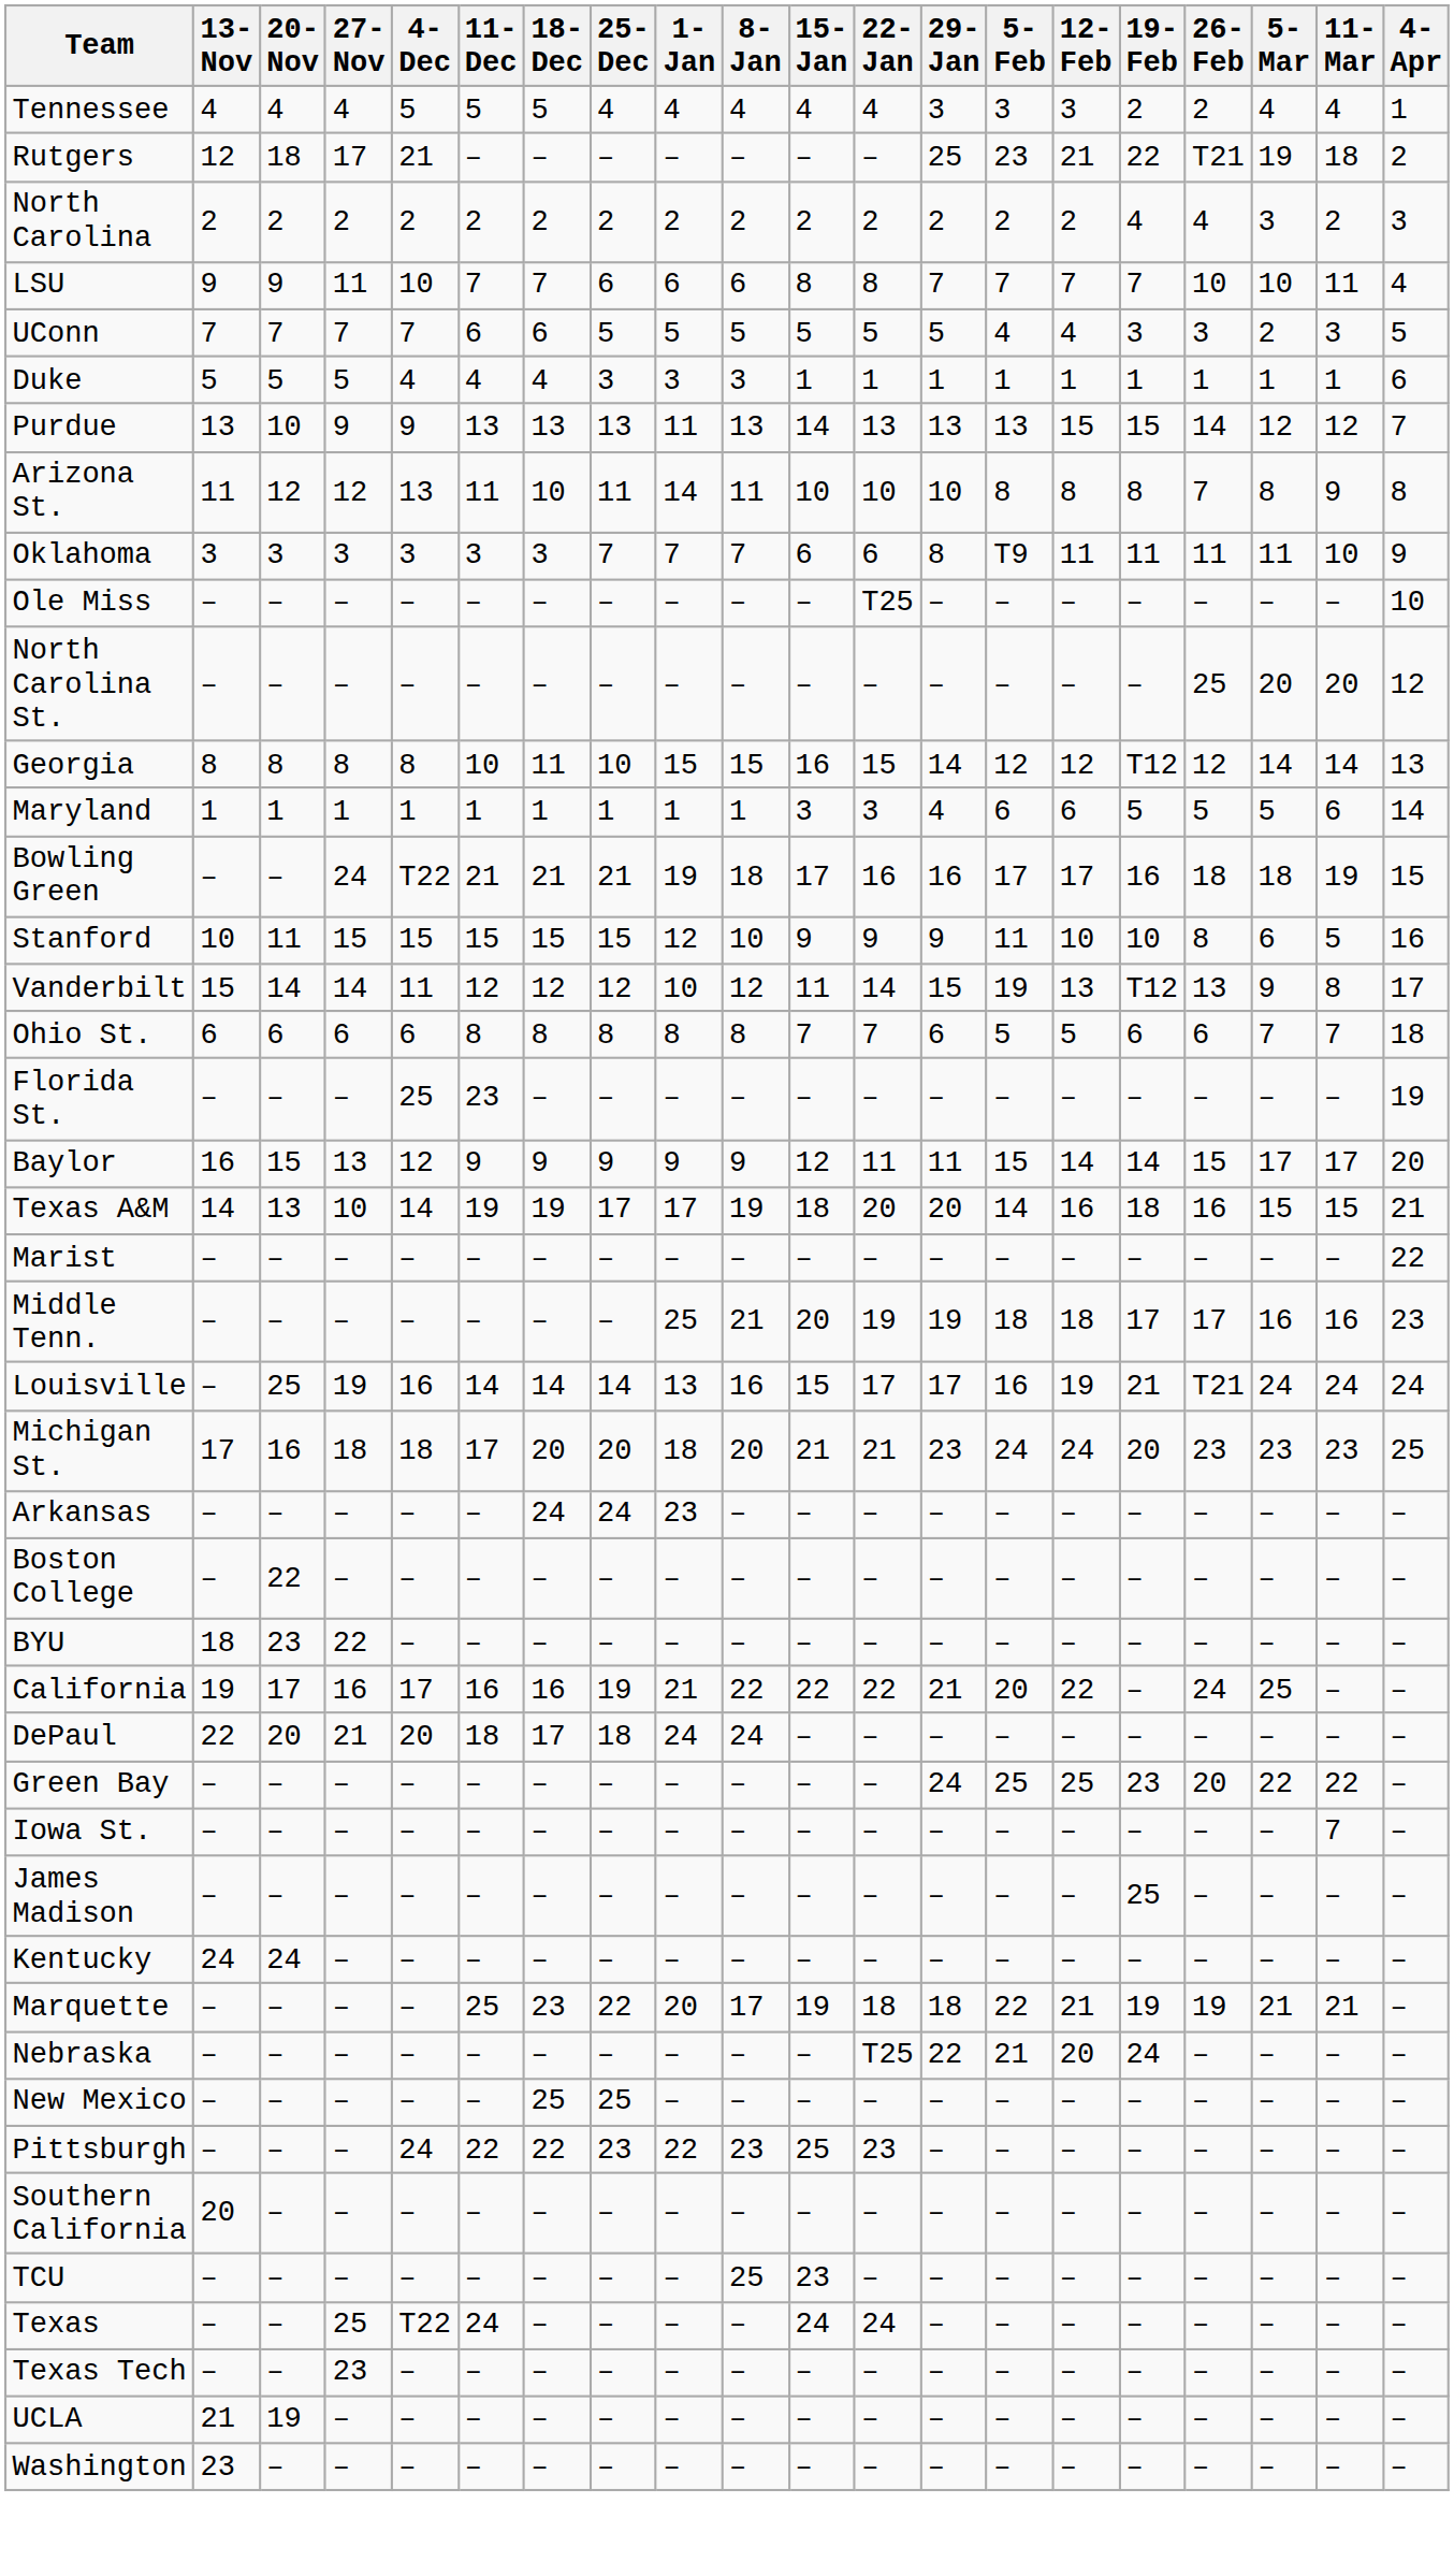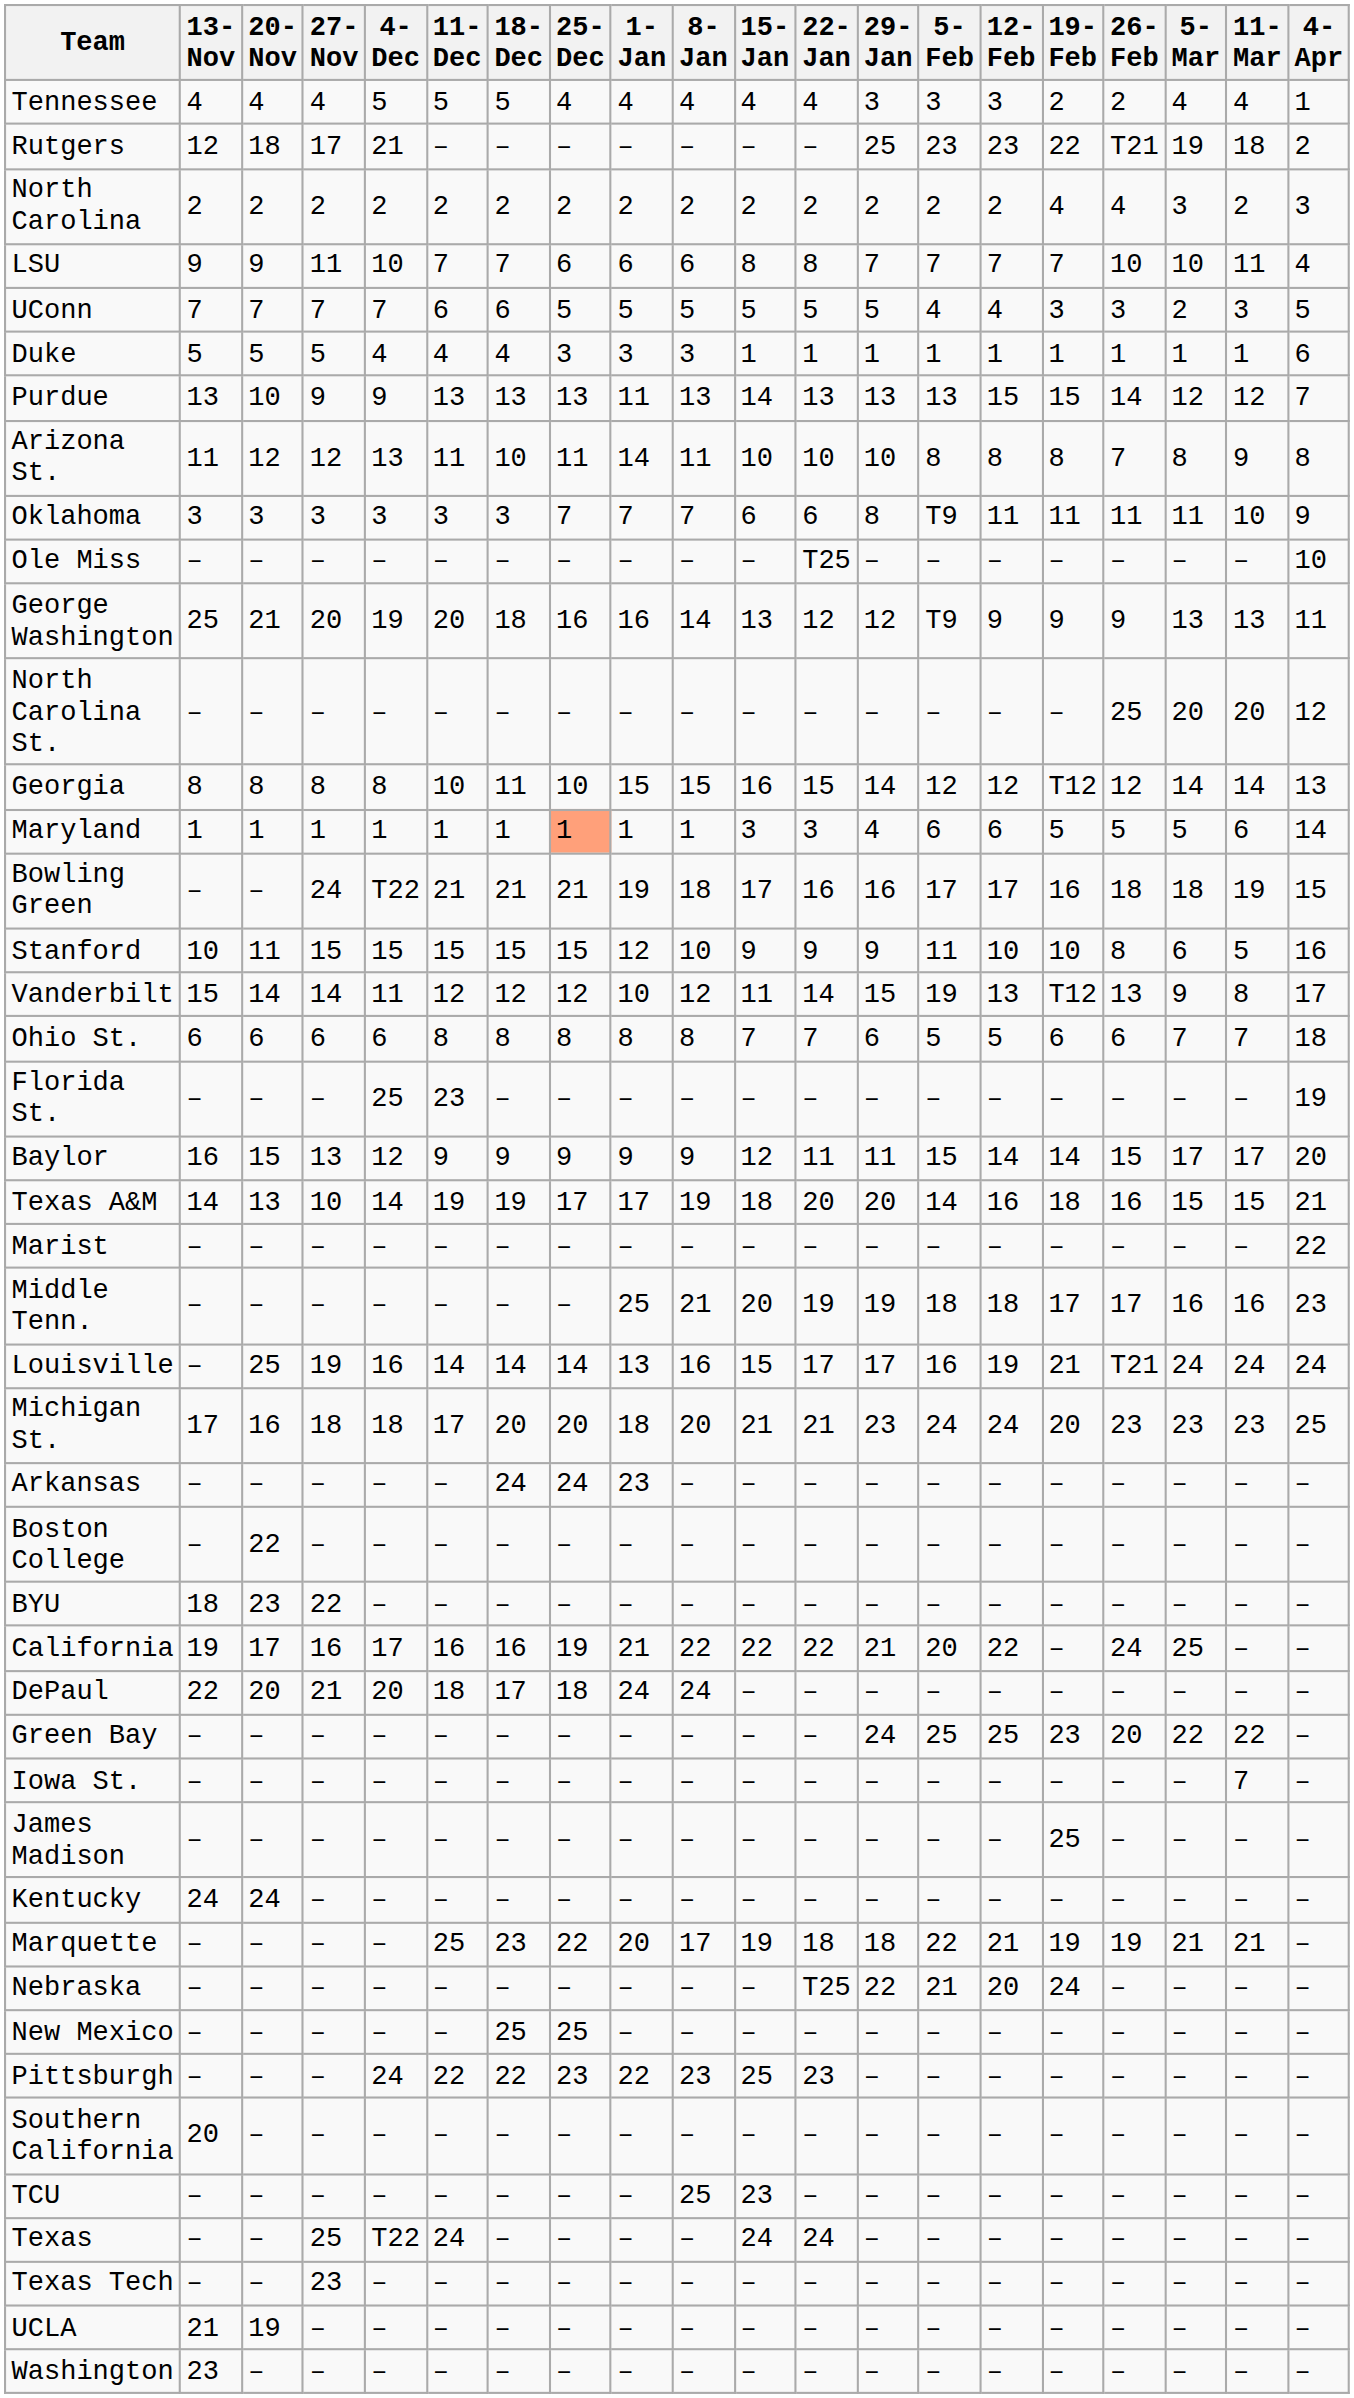Rutgers | 12-Feb: 21 -> 23
+ row: George Washington | 25 | 21 | 20 | 19 | 20 | 18 | 16 | 16 | 14 | 13 | 12 | 12 | T9 | 9 | 9 | 9 | 13 | 13 | 11
Maryland | 25-Dec: no background -> lightsalmon background
